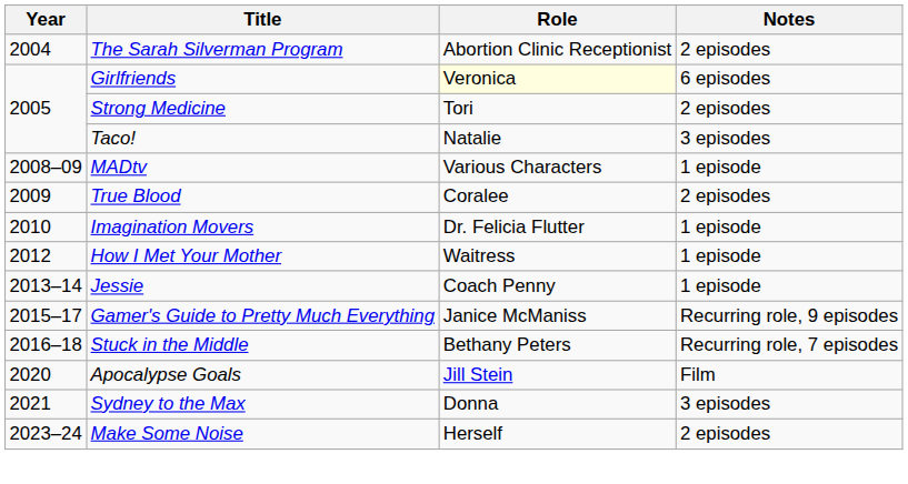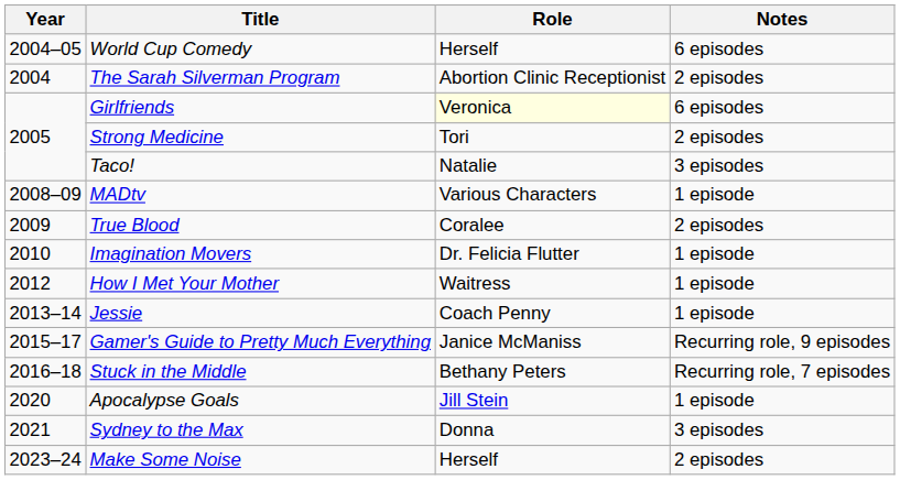+ row: 2004–05 | World Cup Comedy | Herself | 6 episodes
Apocalypse Goals | Notes: Film -> 1 episode
